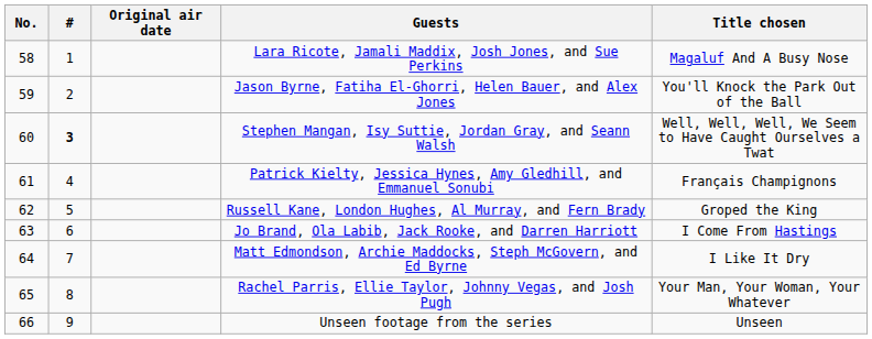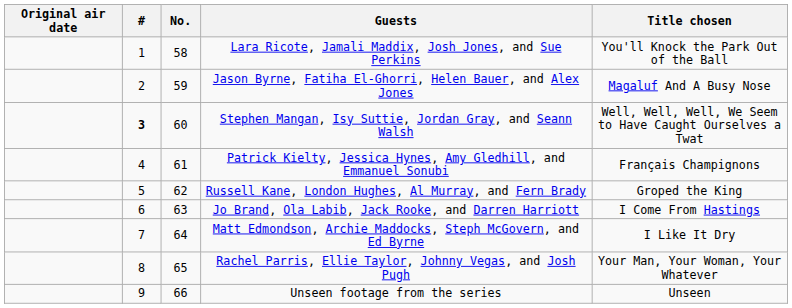columns swapped: No. <-> Original air date
Lara Ricote, Jamali Maddix, Josh Jones, and Sue Perkins | Title chosen: Magaluf And A Busy Nose -> You'll Knock the Park Out of the Ball
Jason Byrne, Fatiha El-Ghorri, Helen Bauer, and Alex Jones | Title chosen: You'll Knock the Park Out of the Ball -> Magaluf And A Busy Nose
